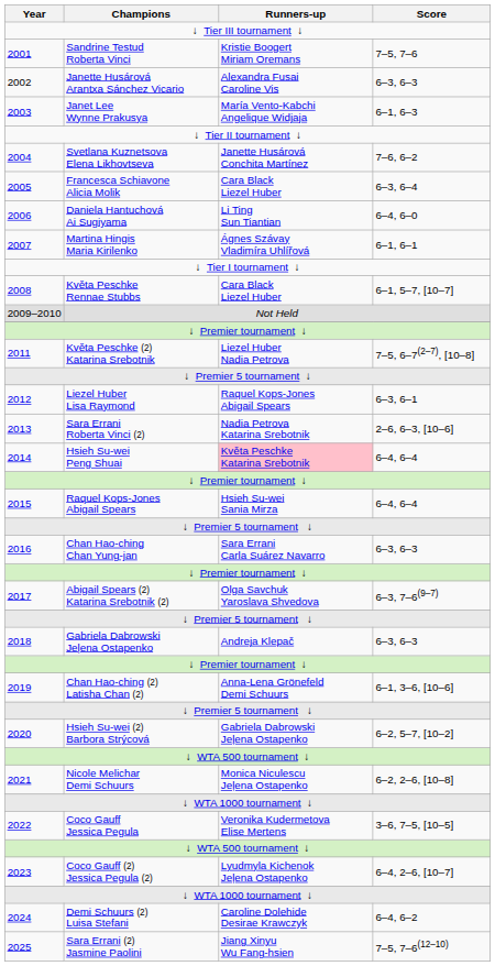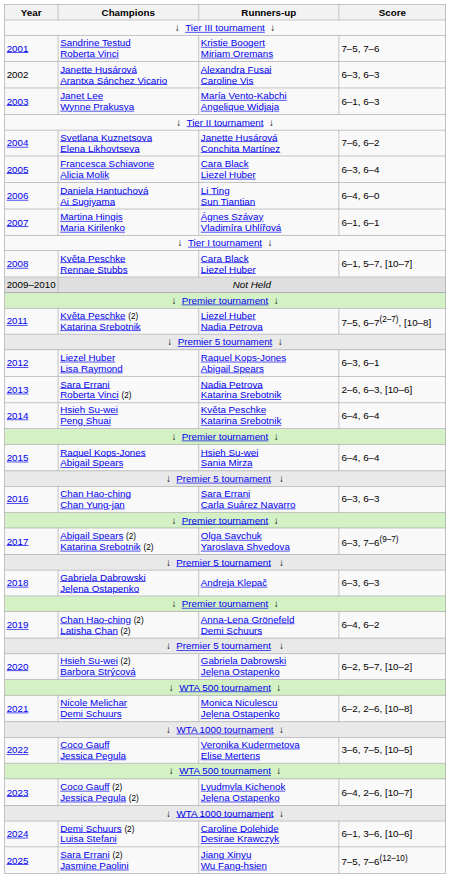2014 | Runners-up: pink background -> no background
2019 | Score: 6–1, 3–6, [10–6] -> 6–4, 6–2
2024 | Score: 6–4, 6–2 -> 6–1, 3–6, [10–6]
